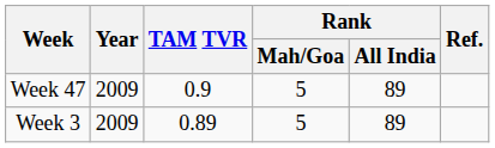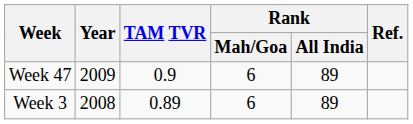Week 47 | Rank / Mah/Goa: 5 -> 6
Week 3 | Year: 2009 -> 2008
Week 3 | Rank / Mah/Goa: 5 -> 6
